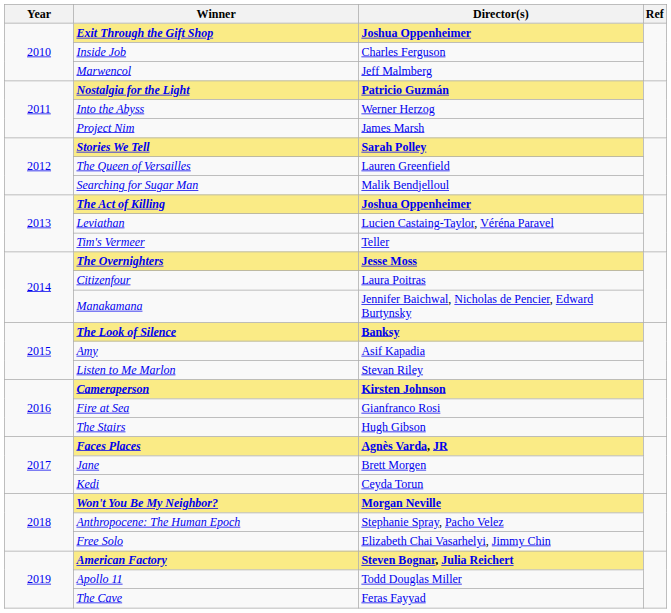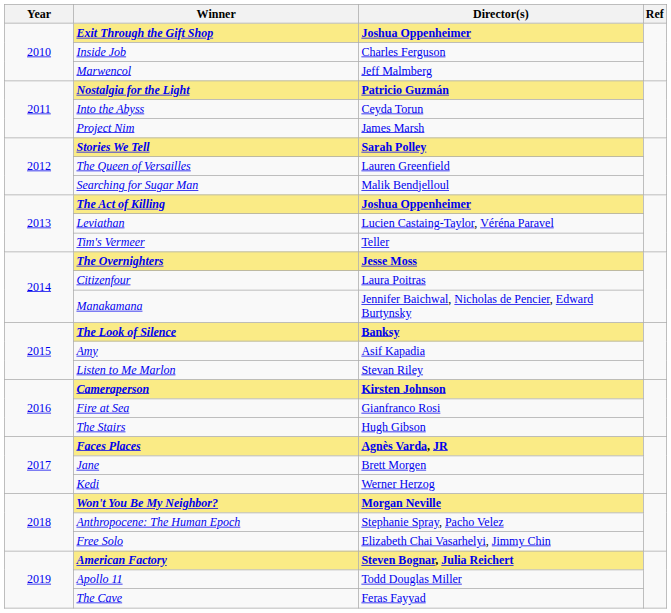Into the Abyss | Director(s): Werner Herzog -> Ceyda Torun
Kedi | Director(s): Ceyda Torun -> Werner Herzog
